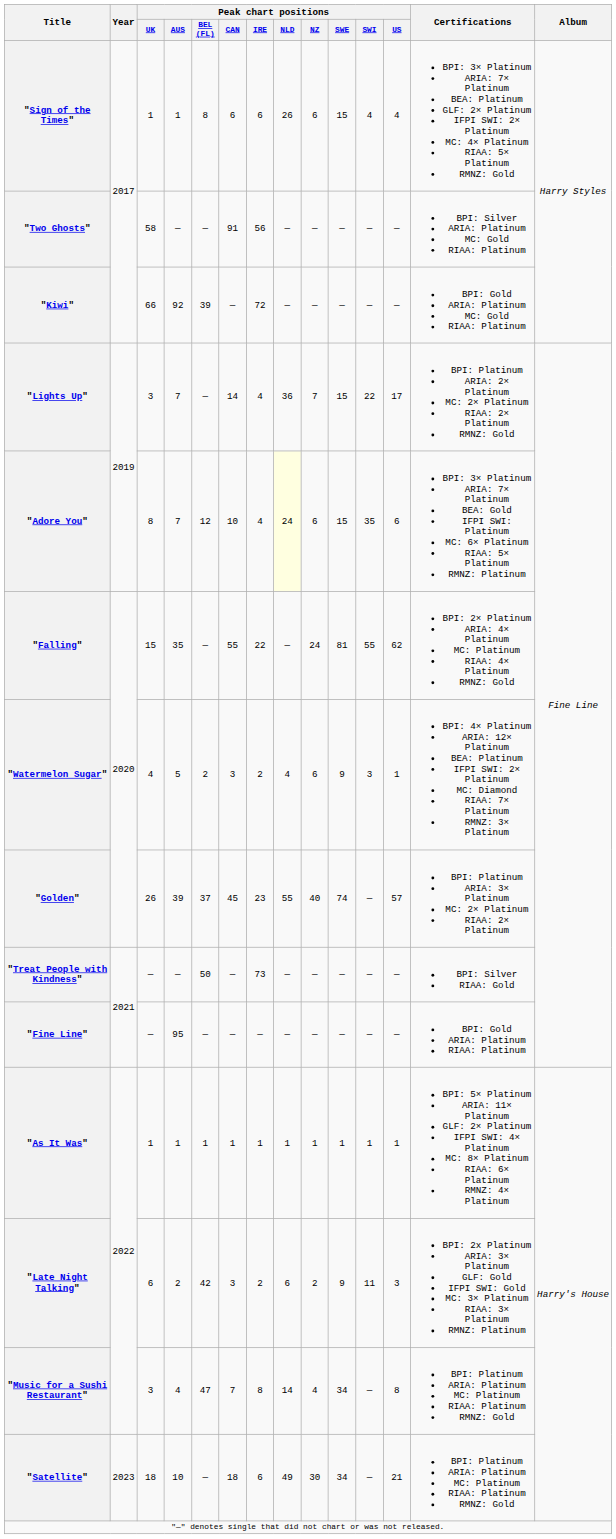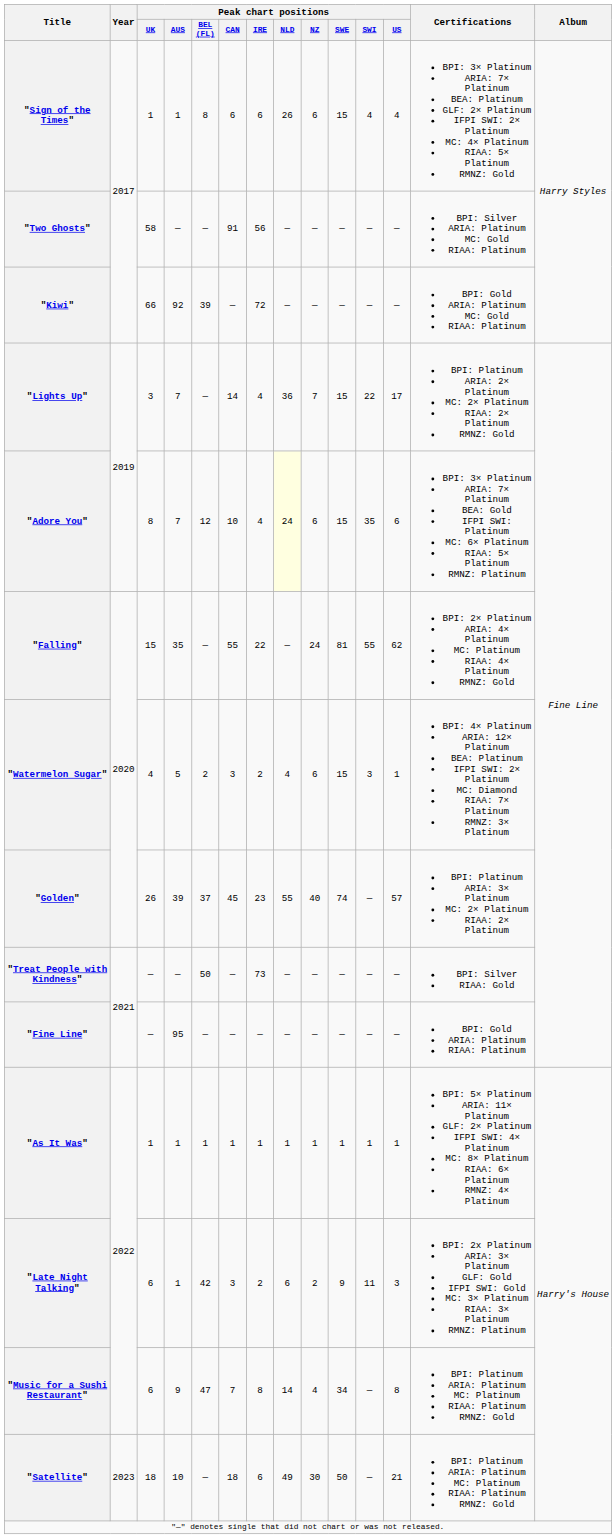"Watermelon Sugar" | Peak chart positions / SWE: 9 -> 15
"Late Night Talking" | Peak chart positions / AUS: 2 -> 1
"Music for a Sushi Restaurant" | Peak chart positions / UK: 3 -> 6
"Music for a Sushi Restaurant" | Peak chart positions / AUS: 4 -> 9
"Satellite" | Peak chart positions / SWE: 34 -> 50
